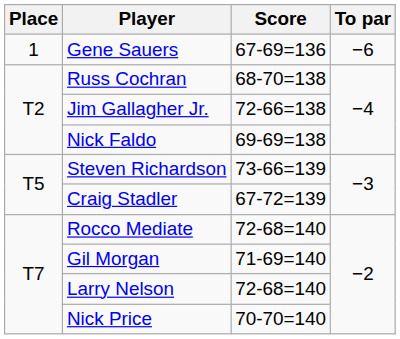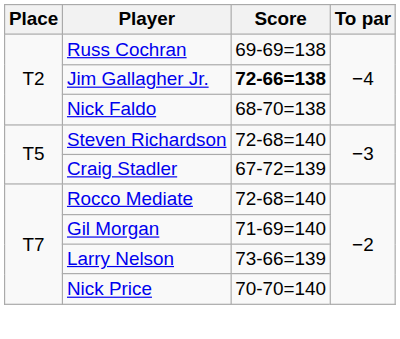- row: 1 | Gene Sauers | 67-69=136 | −6
Russ Cochran | Score: 68-70=138 -> 69-69=138
Jim Gallagher Jr. | Score: normal -> bold
Nick Faldo | Score: 69-69=138 -> 68-70=138
Steven Richardson | Score: 73-66=139 -> 72-68=140
Larry Nelson | Score: 72-68=140 -> 73-66=139
